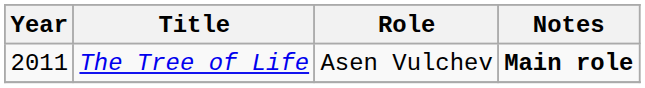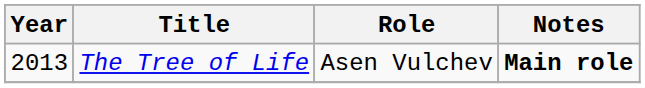The Tree of Life | Year: 2011 -> 2013
